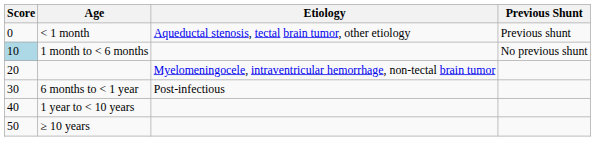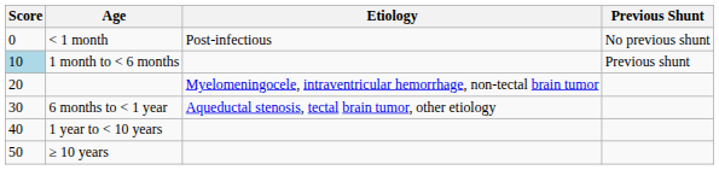< 1 month | Etiology: Aqueductal stenosis, tectal brain tumor, other etiology -> Post-infectious
< 1 month | Previous Shunt: Previous shunt -> No previous shunt
1 month to < 6 months | Previous Shunt: No previous shunt -> Previous shunt
6 months to < 1 year | Etiology: Post-infectious -> Aqueductal stenosis, tectal brain tumor, other etiology
